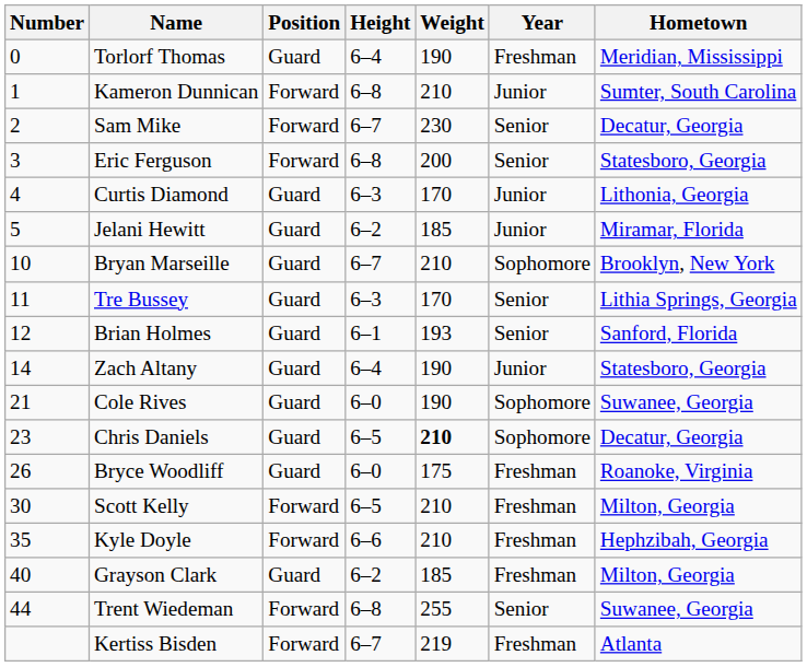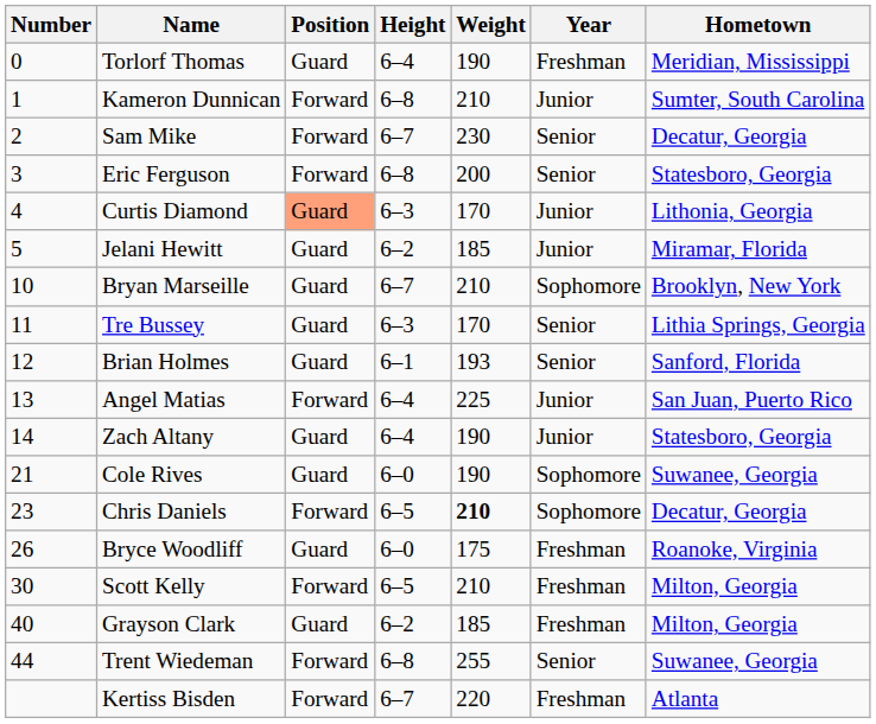Curtis Diamond | Position: no background -> lightsalmon background
+ row: 13 | Angel Matias | Forward | 6–4 | 225 | Junior | San Juan, Puerto Rico
Chris Daniels | Position: Guard -> Forward
- row: 35 | Kyle Doyle | Forward | 6–6 | 210 | Freshman | Hephzibah, Georgia
Kertiss Bisden | Weight: 219 -> 220
